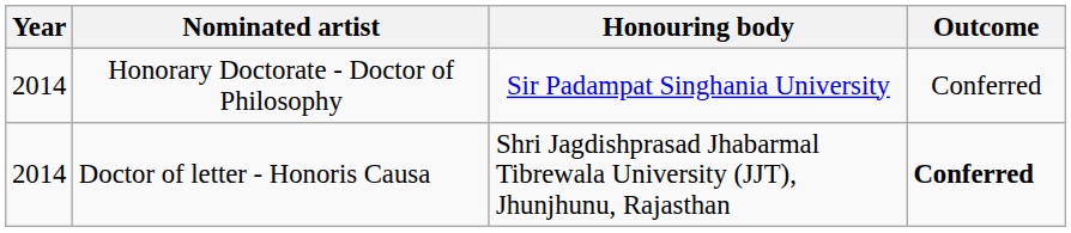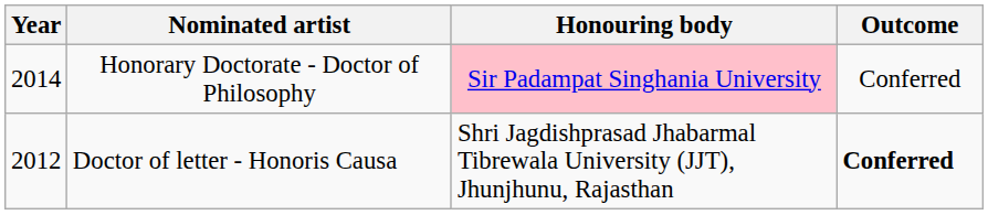Honorary Doctorate - Doctor of Philosophy | Honouring body: no background -> pink background
Doctor of letter - Honoris Causa | Year: 2014 -> 2012
